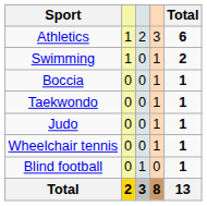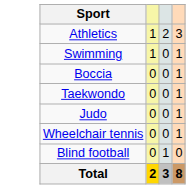- column: Total | 6 | 2 | 1 | 1 | 1 | 1 | 1 | 13
